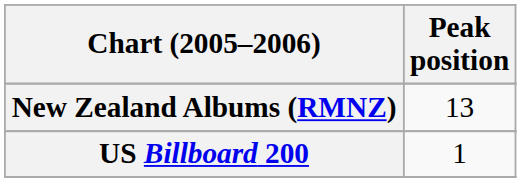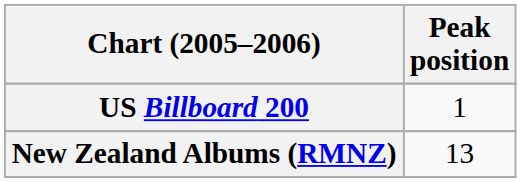rows swapped: New Zealand Albums (RMNZ) <-> US Billboard 200
